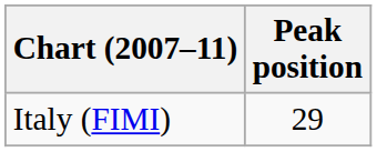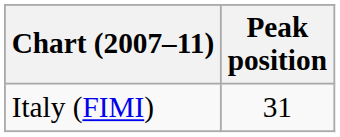Italy (FIMI) | Peak position: 29 -> 31
